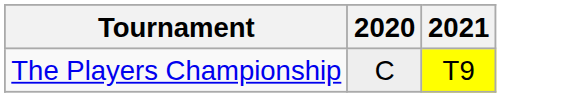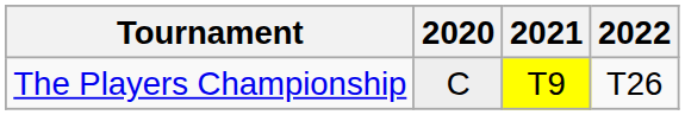+ column: 2022 | T26
